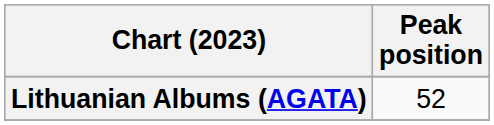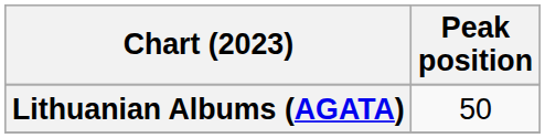Lithuanian Albums (AGATA) | Peak position: 52 -> 50
